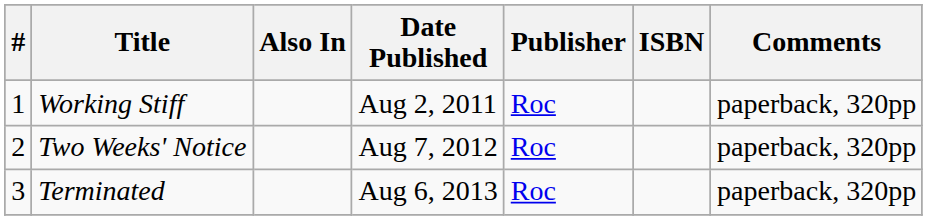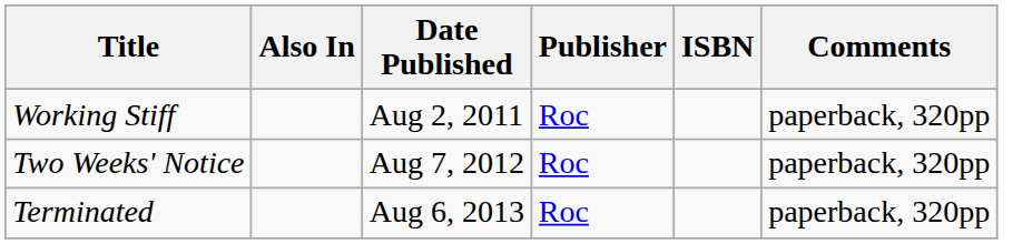- column: # | 1 | 2 | 3
